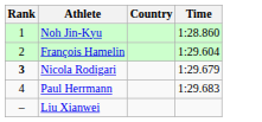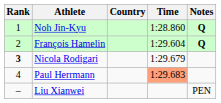+ column: Notes | Q | Q | PEN
Paul Herrmann | Time: no background -> lightsalmon background
